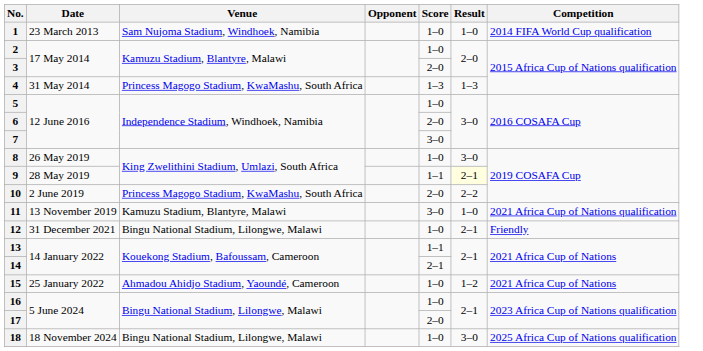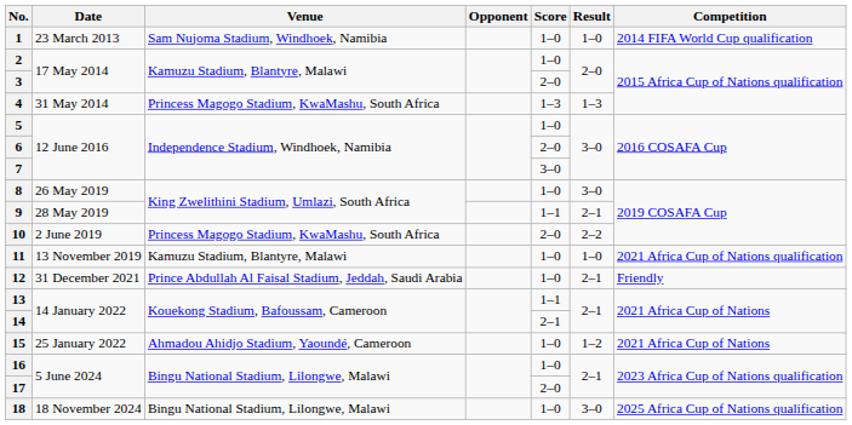9 | Result: lightyellow background -> no background
11 | Score: 3–0 -> 1–0
12 | Venue: Bingu National Stadium, Lilongwe, Malawi -> Prince Abdullah Al Faisal Stadium, Jeddah, Saudi Arabia
